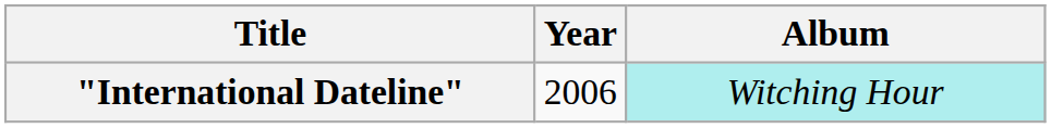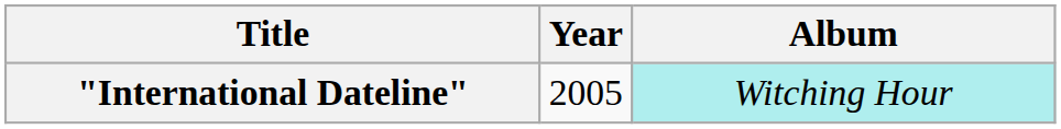"International Dateline" | Year: 2006 -> 2005
